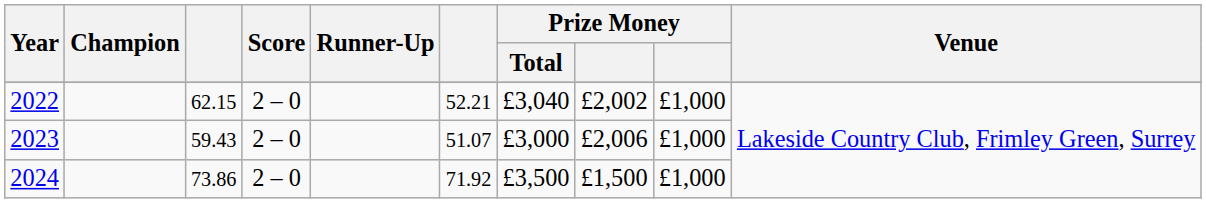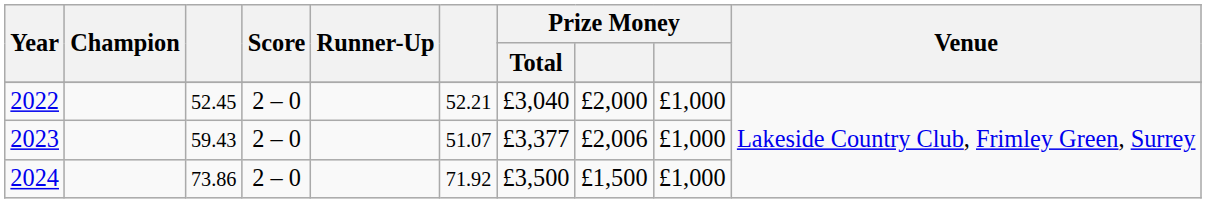2022 | column 3: 62.15 -> 52.45
2022 | column 8: £2,002 -> £2,000
2023 | Prize Money / Total: £3,000 -> £3,377
